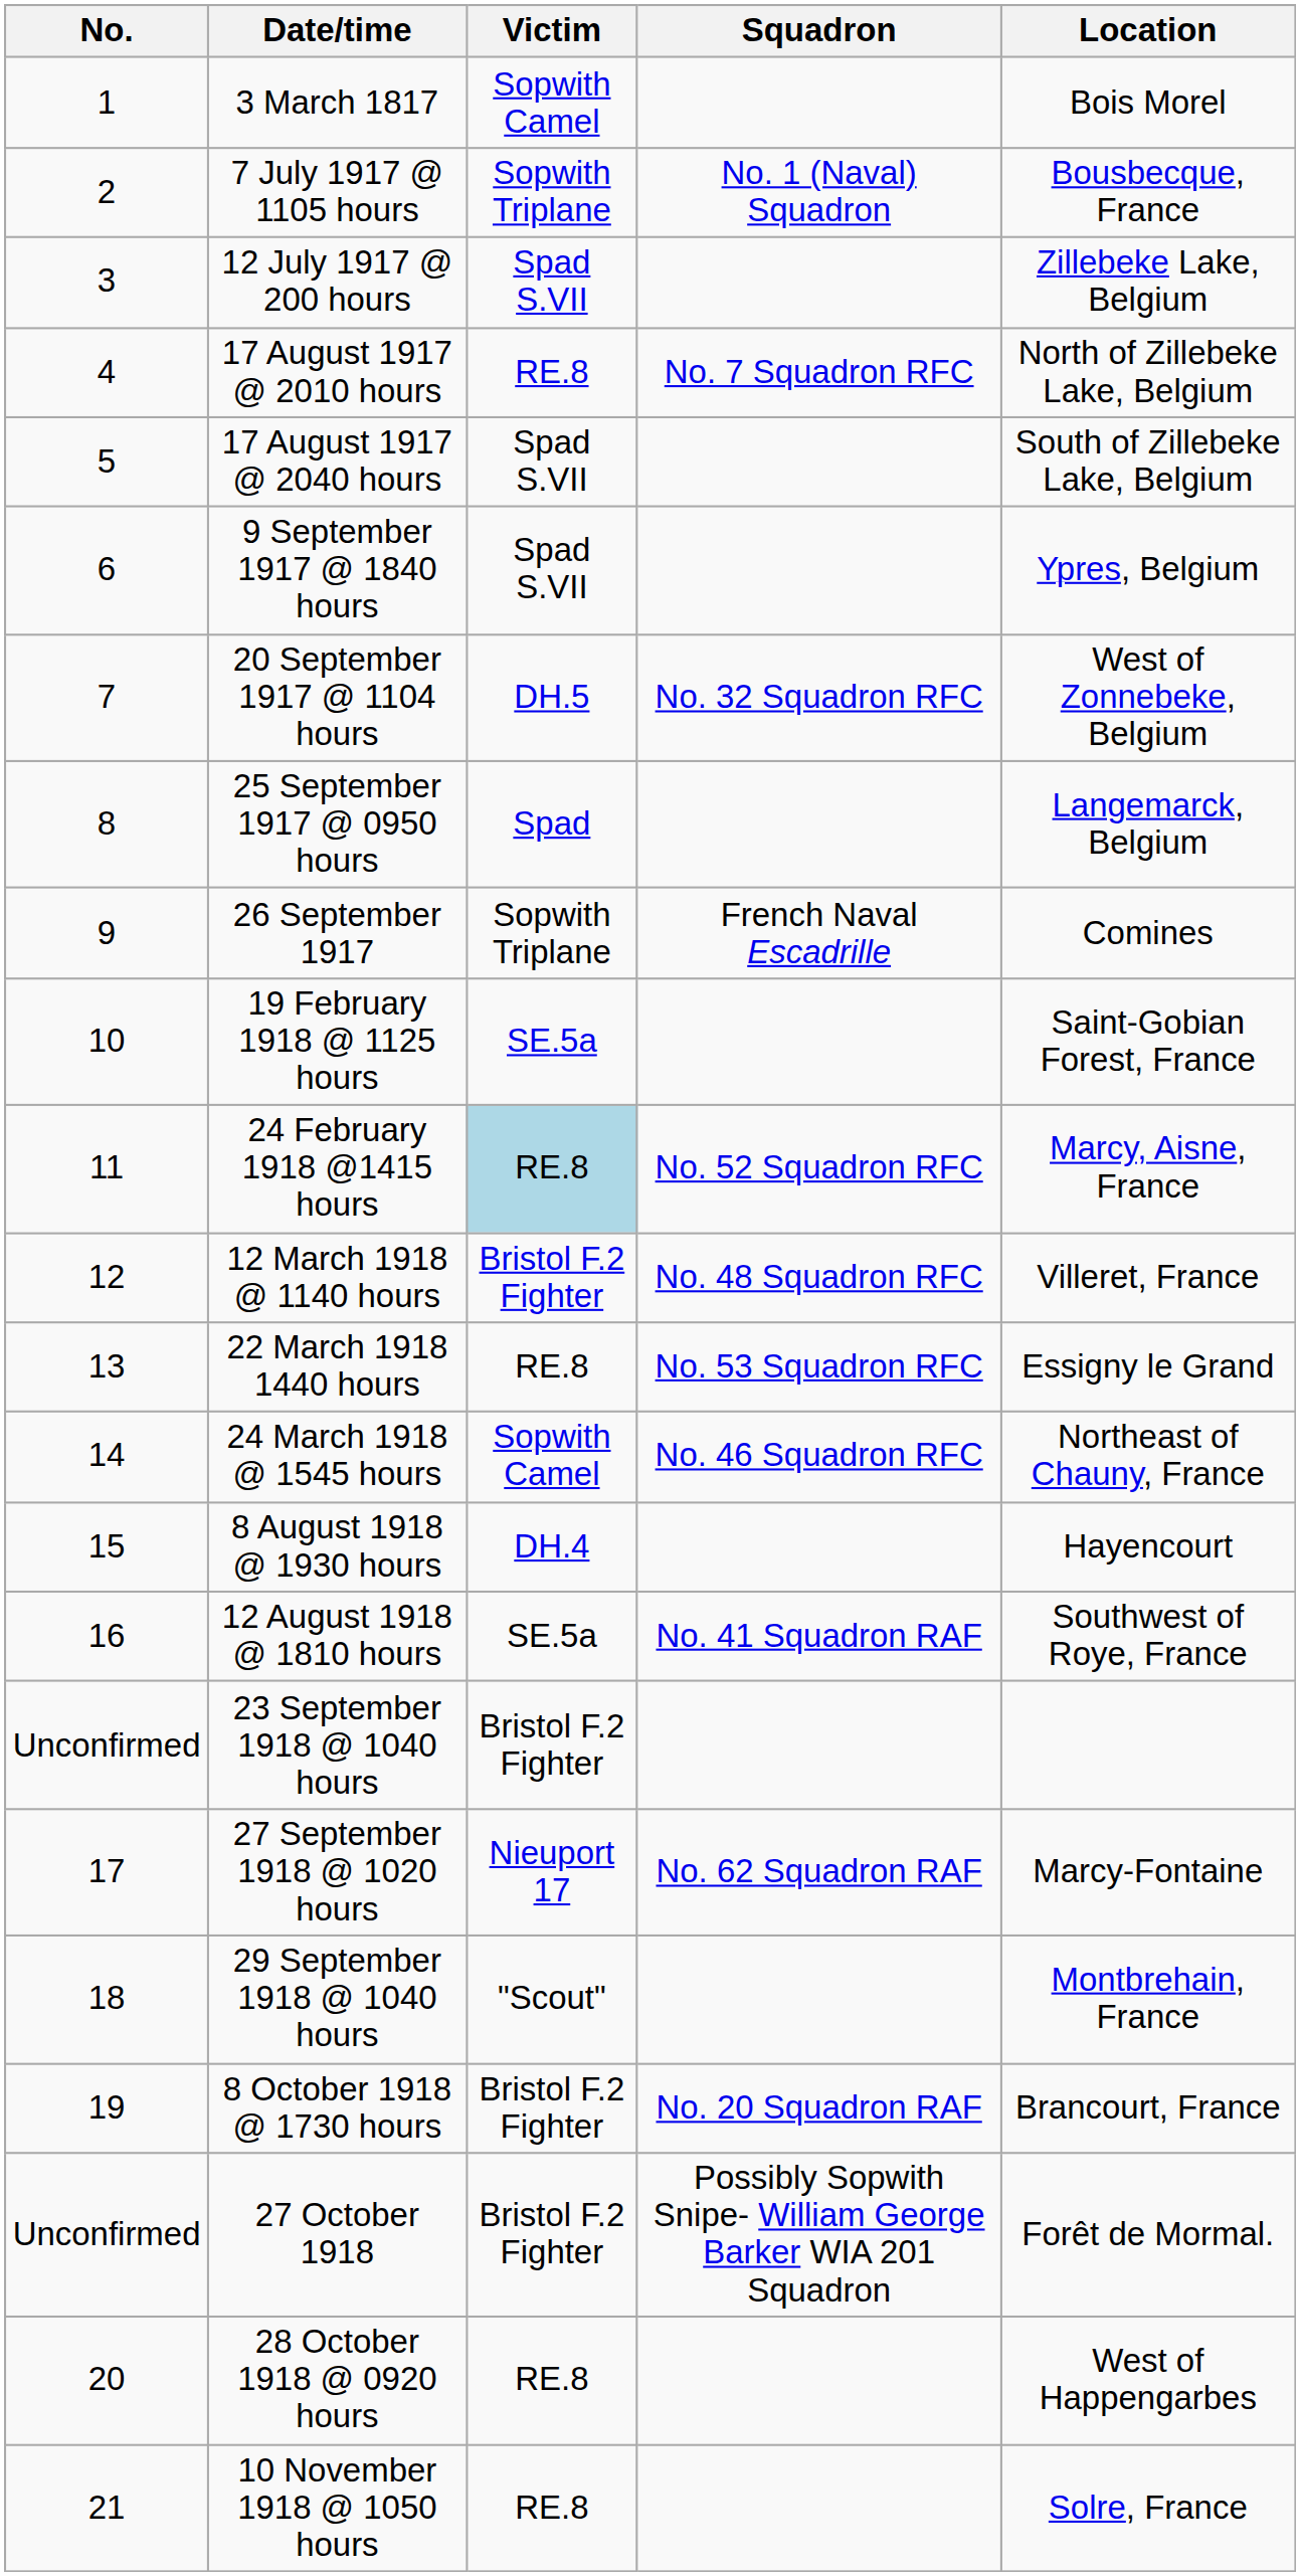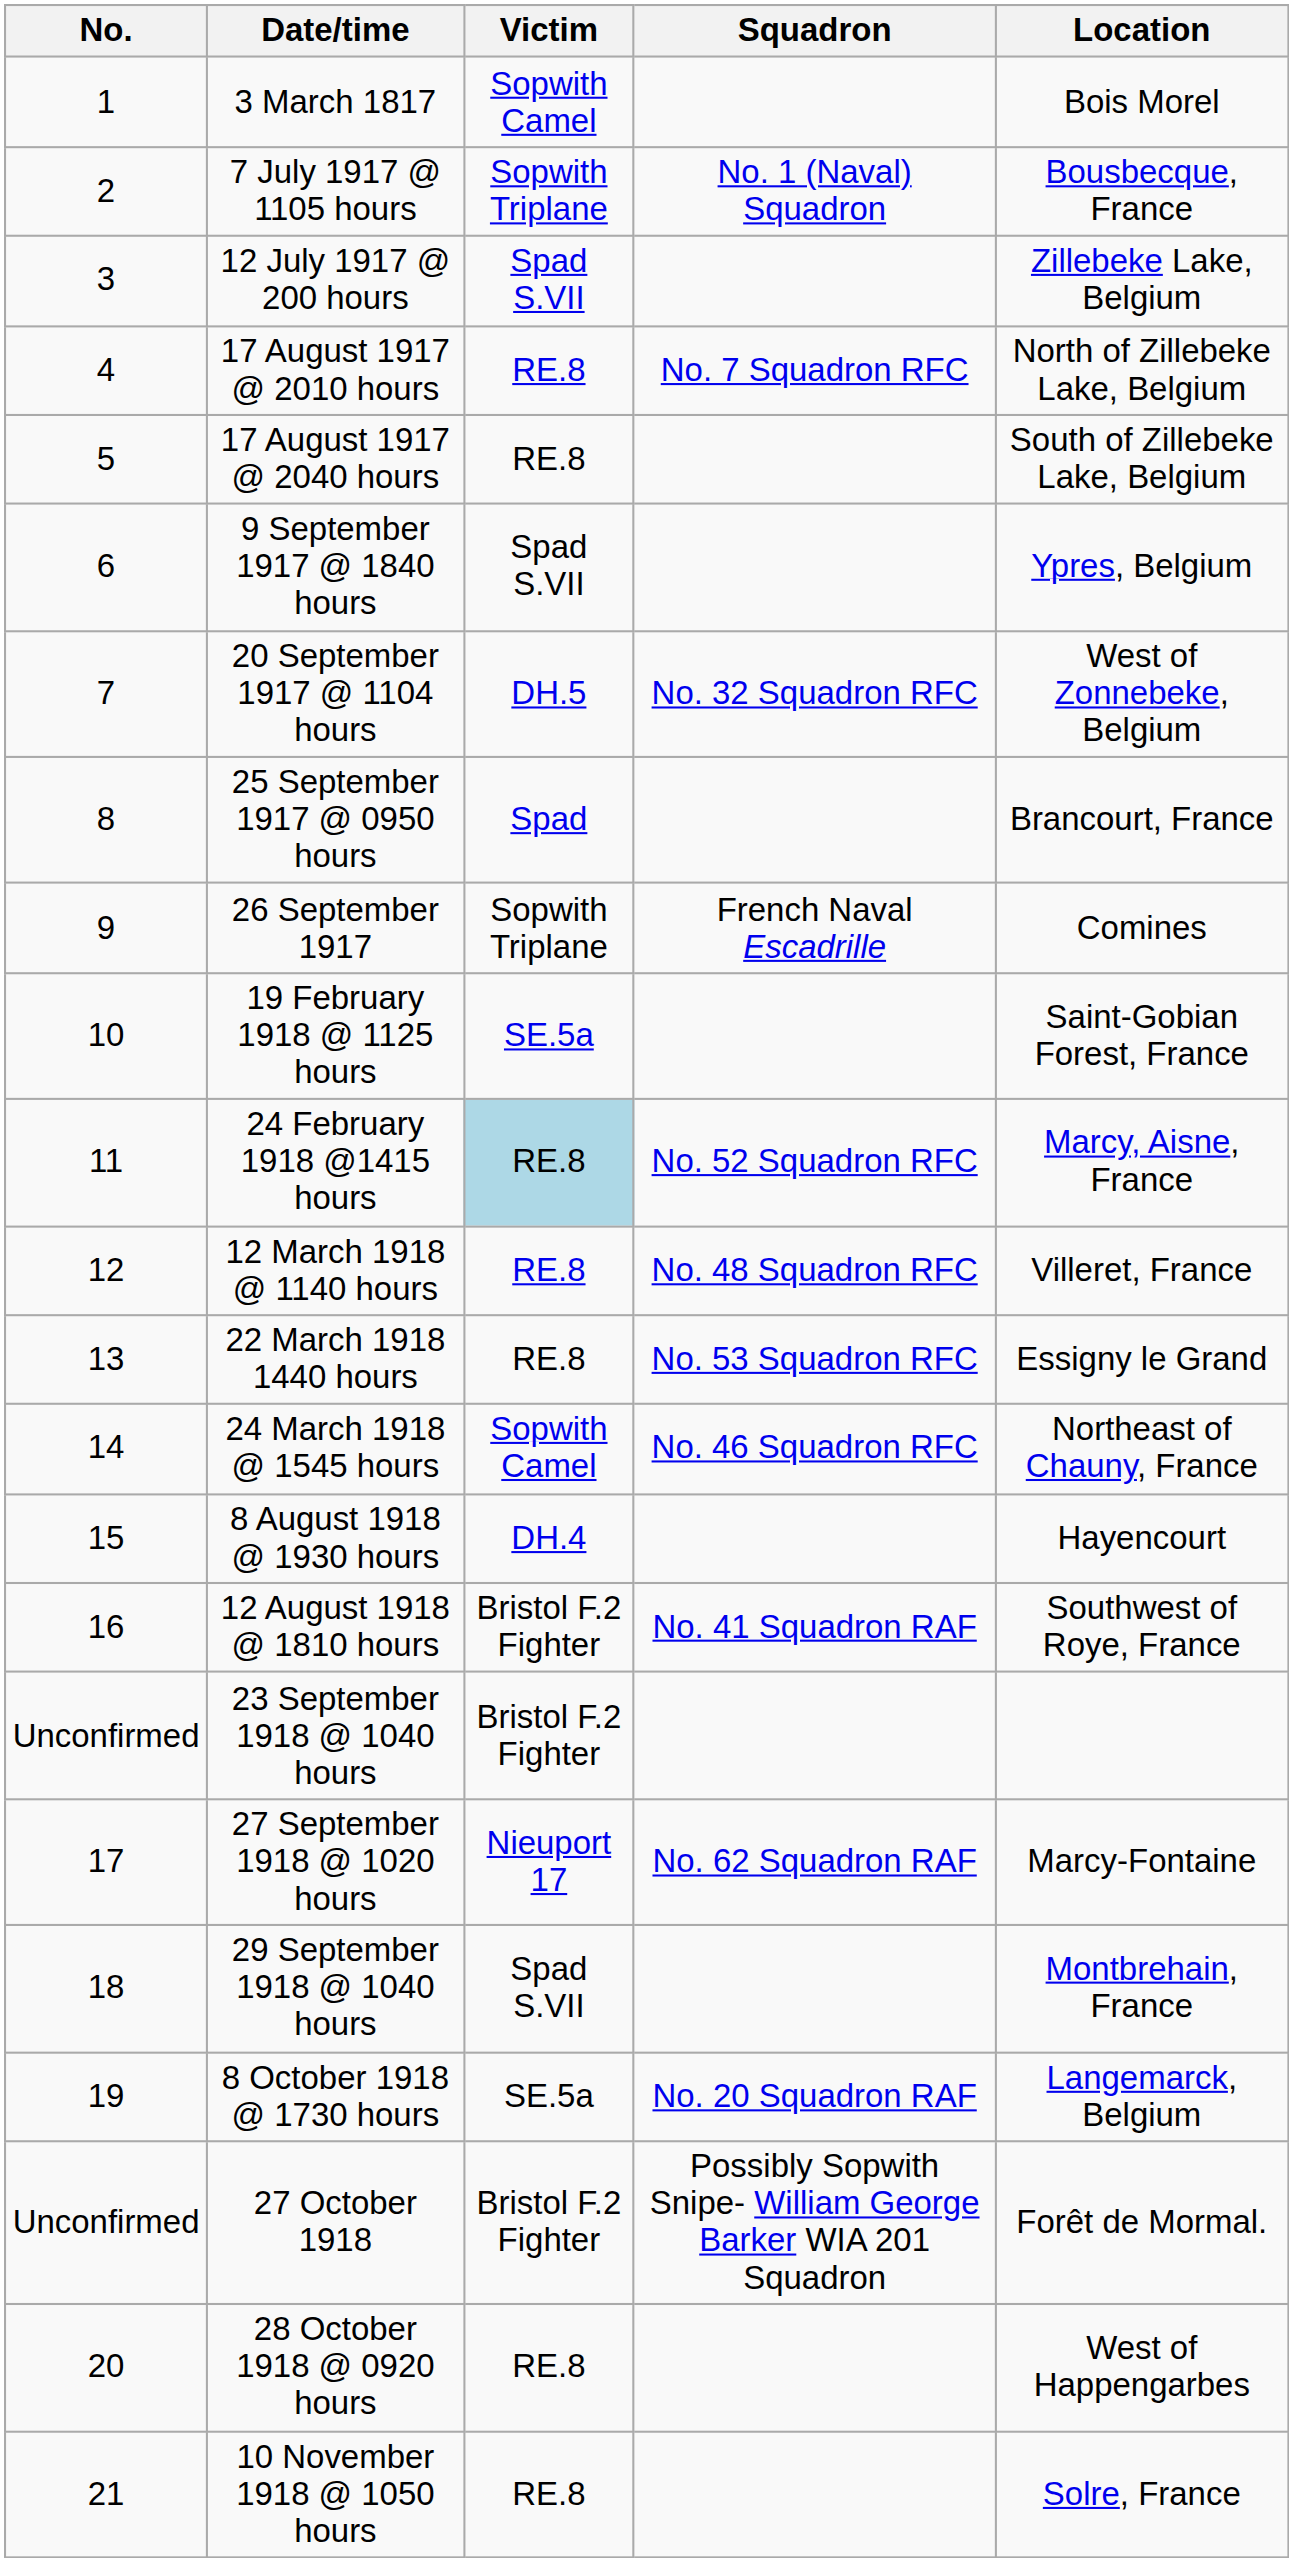17 August 1917 @ 2040 hours | Victim: Spad S.VII -> RE.8
25 September 1917 @ 0950 hours | Location: Langemarck, Belgium -> Brancourt, France
12 March 1918 @ 1140 hours | Victim: Bristol F.2 Fighter -> RE.8
12 August 1918 @ 1810 hours | Victim: SE.5a -> Bristol F.2 Fighter
29 September 1918 @ 1040 hours | Victim: "Scout" -> Spad S.VII
8 October 1918 @ 1730 hours | Victim: Bristol F.2 Fighter -> SE.5a
8 October 1918 @ 1730 hours | Location: Brancourt, France -> Langemarck, Belgium
